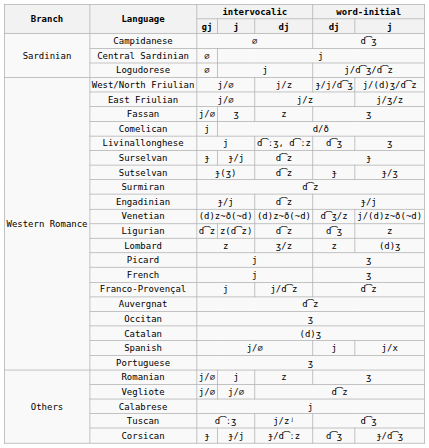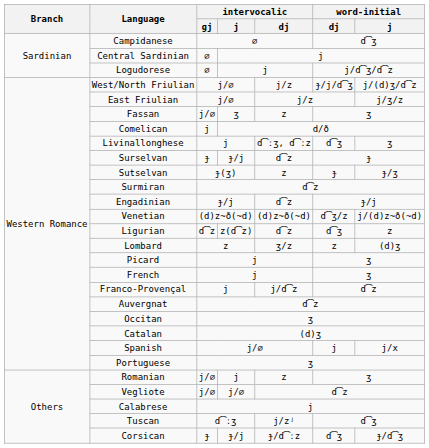Sutselvan | intervocalic / dj: d͡z -> z
